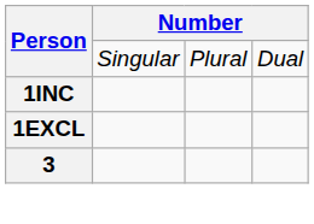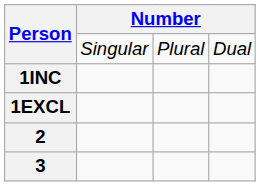+ row: 2
